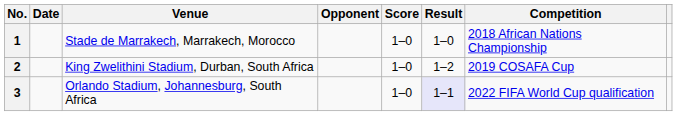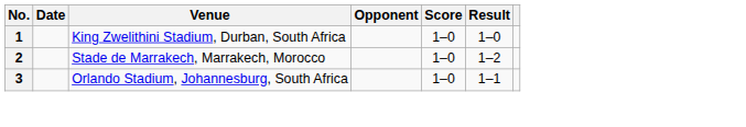- column: Competition | 2018 African Nations Championship | 2019 COSAFA Cup | 2022 FIFA World Cup qualification
1 | Venue: Stade de Marrakech, Marrakech, Morocco -> King Zwelithini Stadium, Durban, South Africa
2 | Venue: King Zwelithini Stadium, Durban, South Africa -> Stade de Marrakech, Marrakech, Morocco
3 | Result: lavender background -> no background
